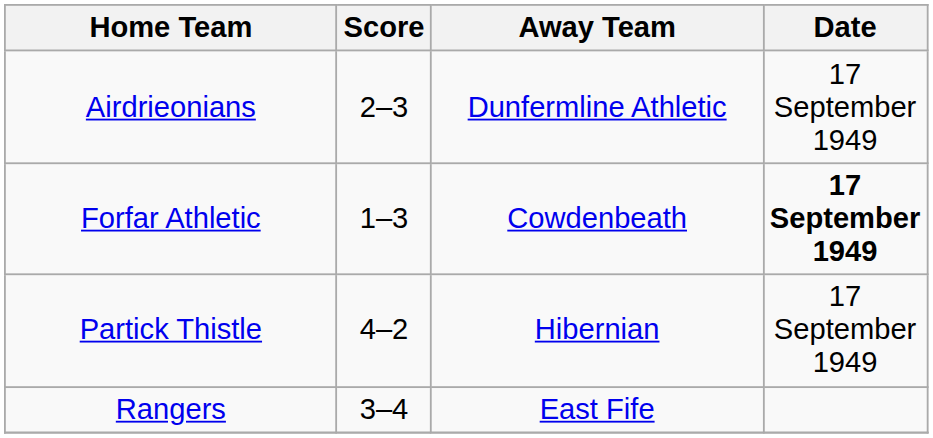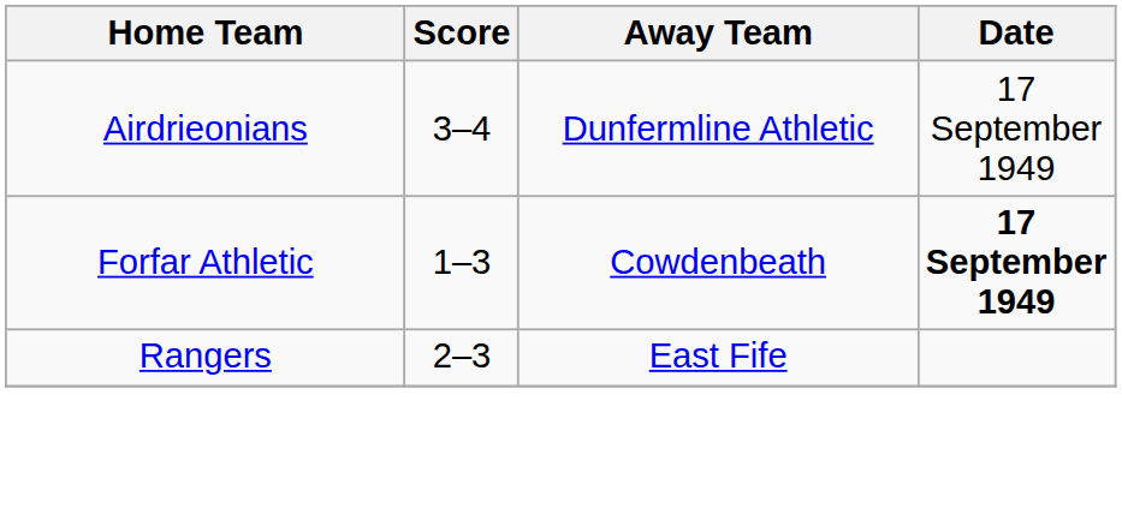Airdrieonians | Score: 2–3 -> 3–4
- row: Partick Thistle | 4–2 | Hibernian | 17 September 1949
Rangers | Score: 3–4 -> 2–3
